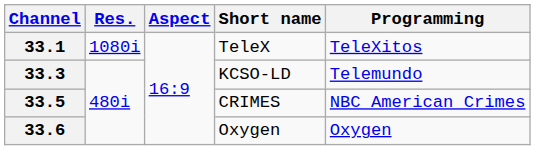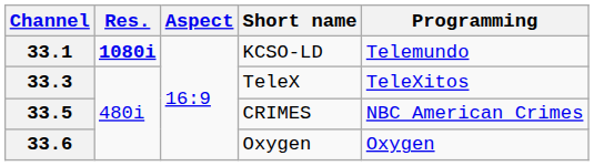33.1 | Res.: normal -> bold
33.1 | Short name: TeleX -> KCSO-LD
33.1 | Programming: TeleXitos -> Telemundo
33.3 | Short name: KCSO-LD -> TeleX
33.3 | Programming: Telemundo -> TeleXitos
